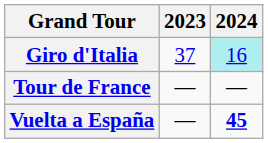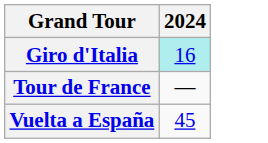- column: 2023 | 37 | — | —
Vuelta a España | 2024: bold -> normal
